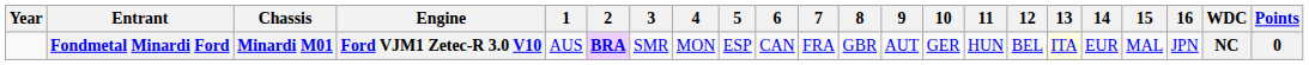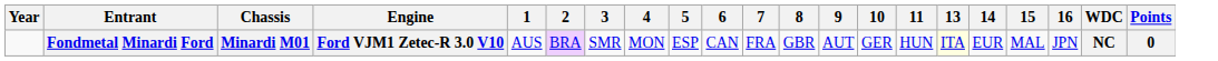- column: 12 | BEL
Fondmetal Minardi Ford | 2: bold -> normal
